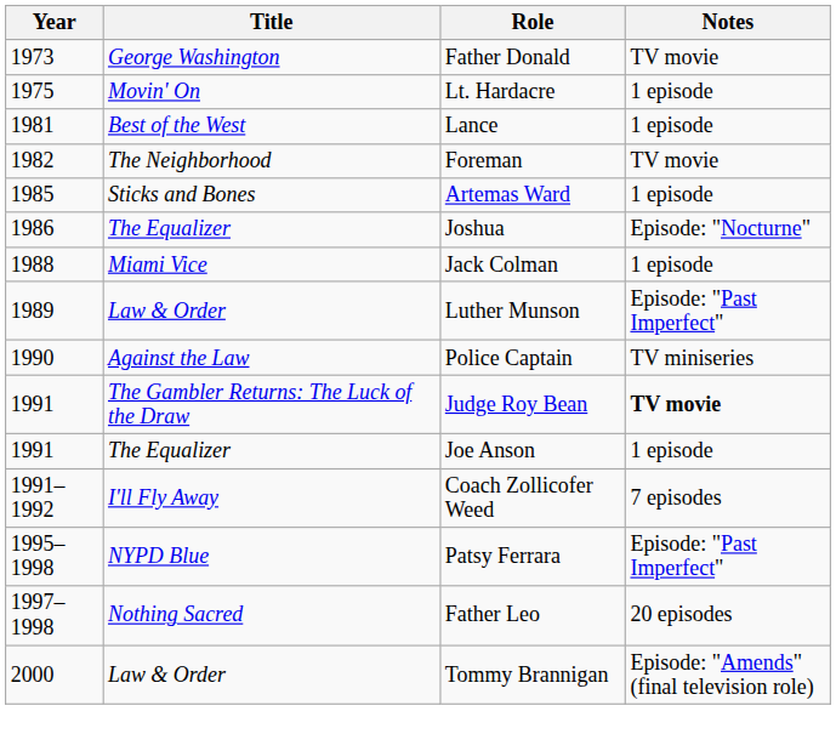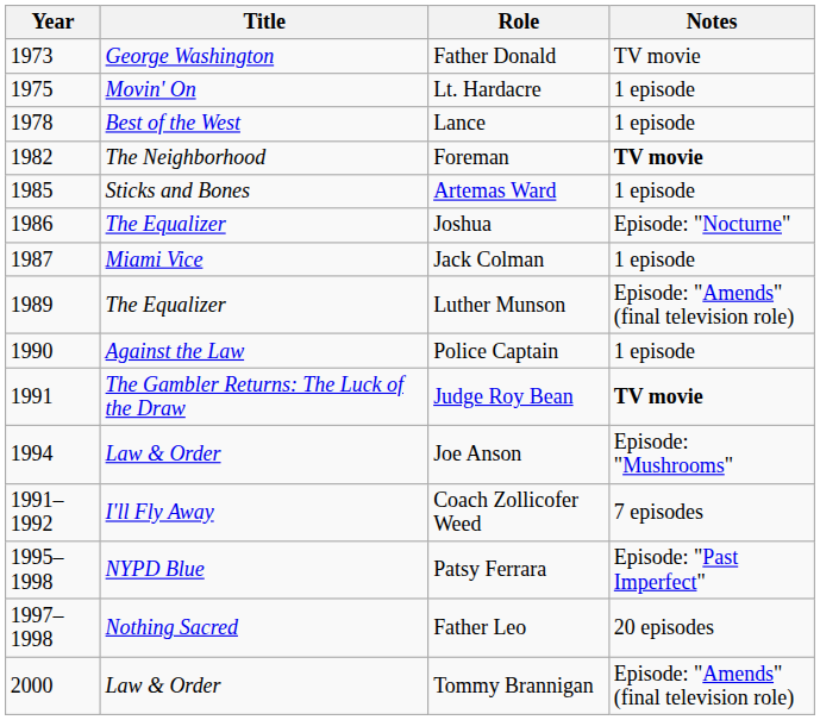Lance | Year: 1981 -> 1978
Foreman | Notes: normal -> bold
Jack Colman | Year: 1988 -> 1987
Luther Munson | Title: Law & Order -> The Equalizer
Luther Munson | Notes: Episode: "Past Imperfect" -> Episode: "Amends" (final television role)
Police Captain | Notes: TV miniseries -> 1 episode
Joe Anson | Year: 1991 -> 1994
Joe Anson | Title: The Equalizer -> Law & Order
Joe Anson | Notes: 1 episode -> Episode: "Mushrooms"
